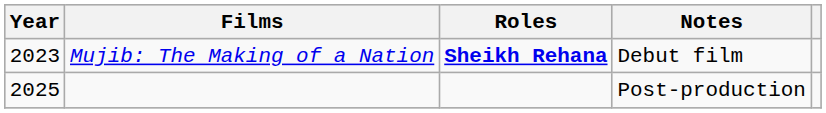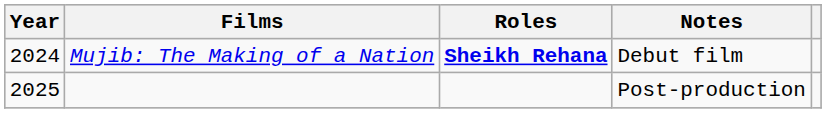Mujib: The Making of a Nation | Year: 2023 -> 2024
